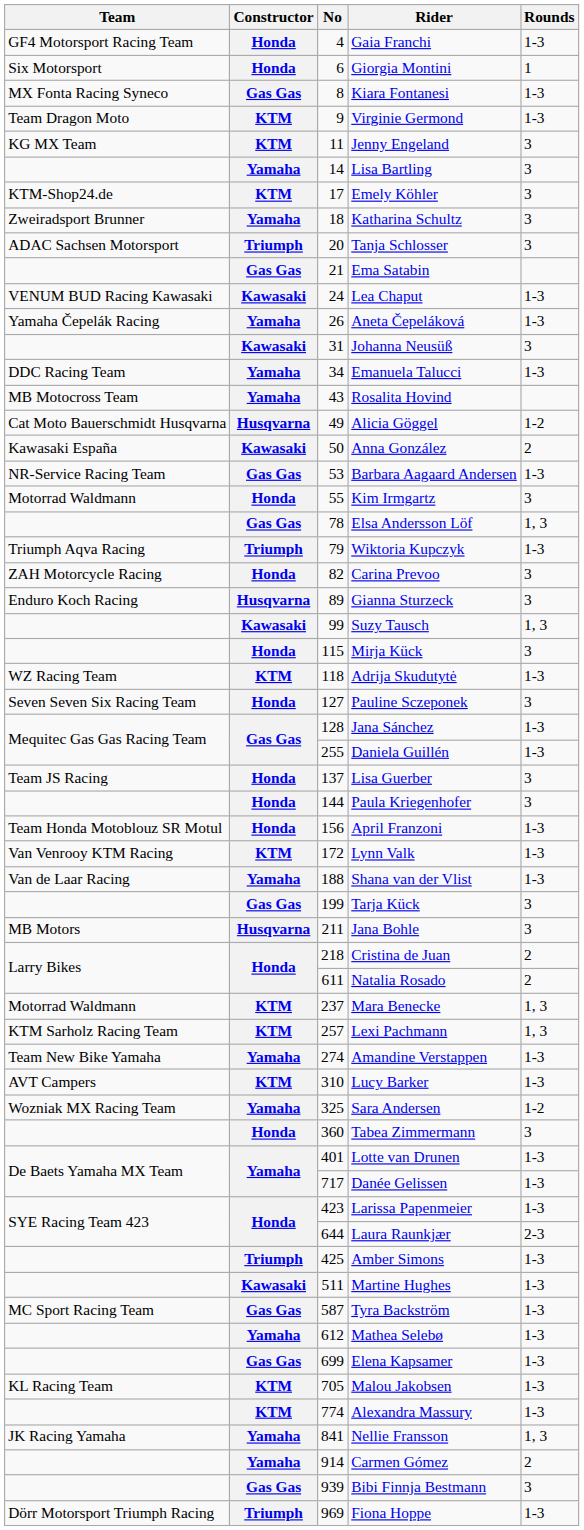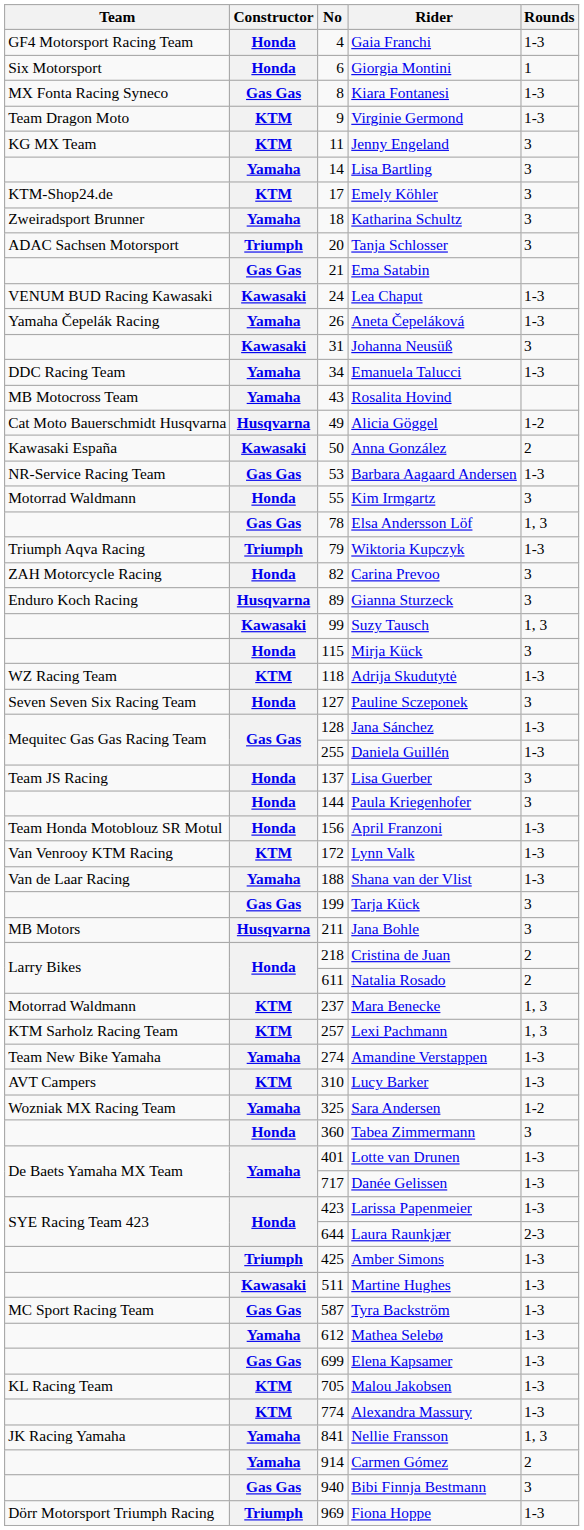Bibi Finnja Bestmann | No: 939 -> 940
